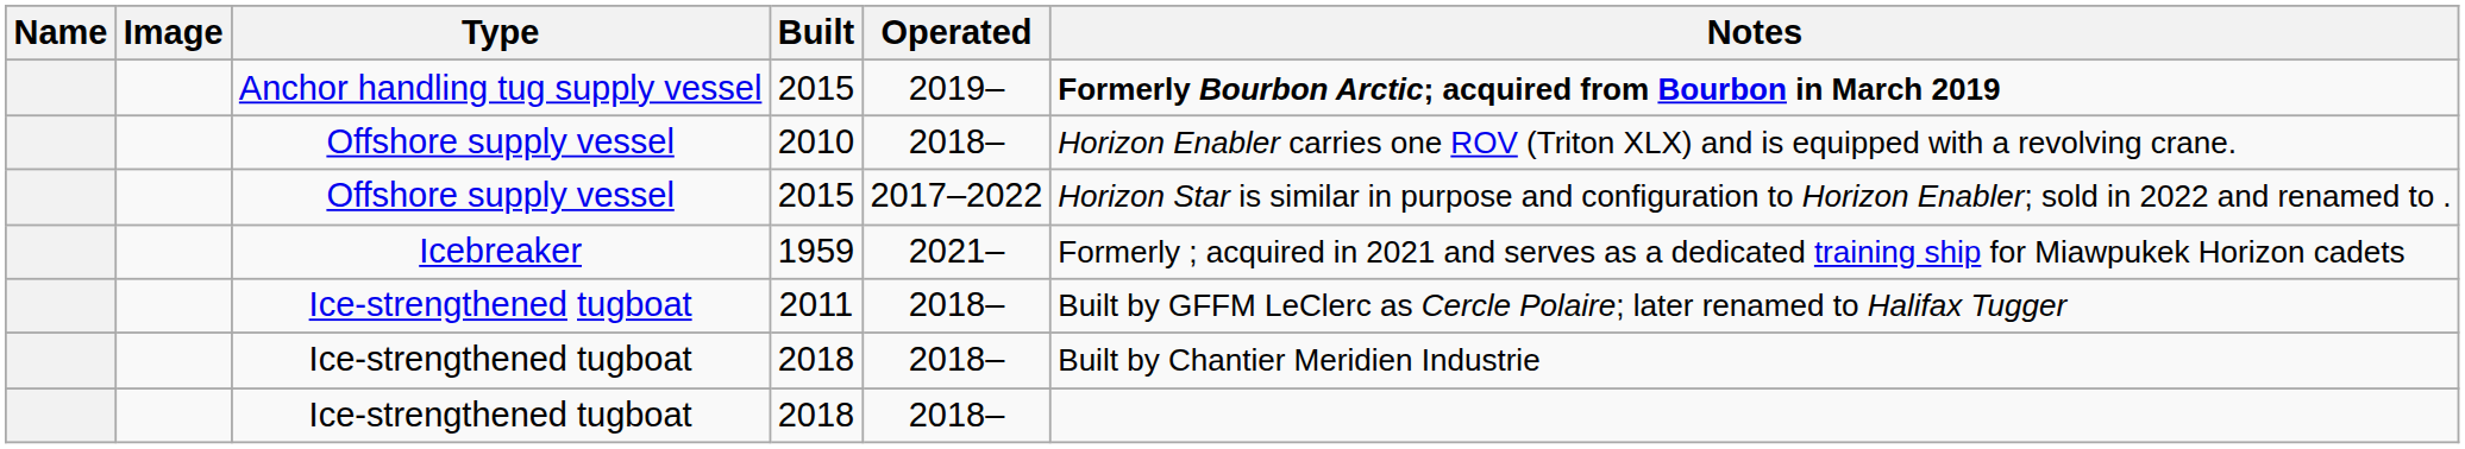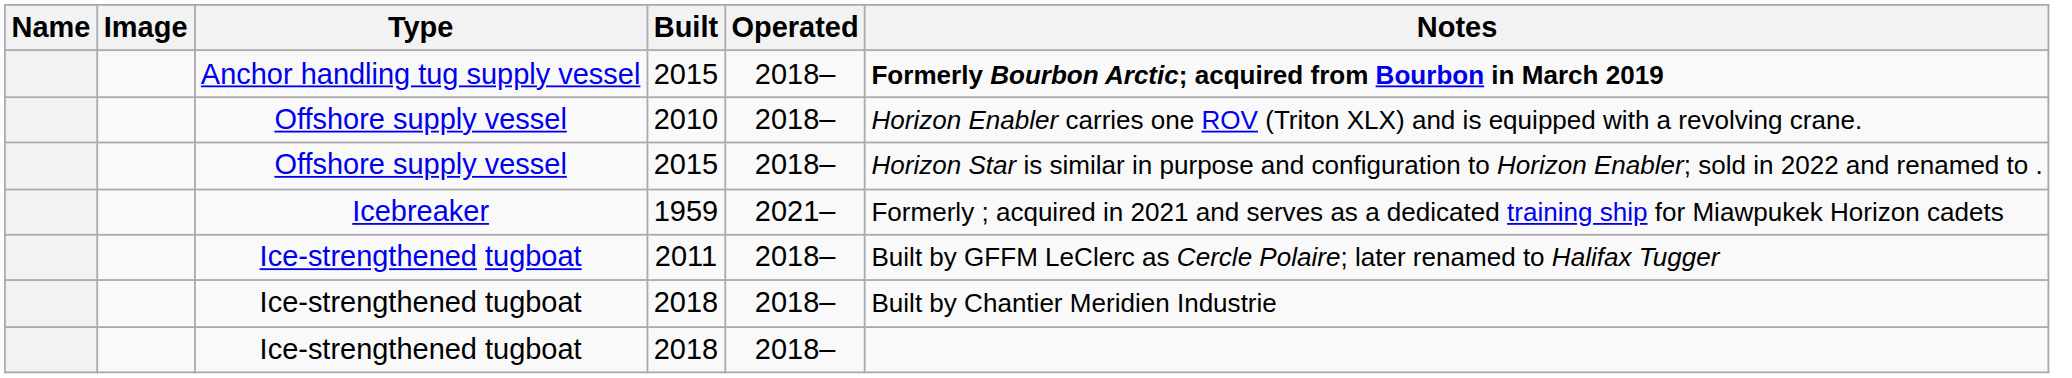Anchor handling tug supply vessel / 2015 | Operated: 2019– -> 2018–
Offshore supply vessel / 2015 | Operated: 2017–2022 -> 2018–
